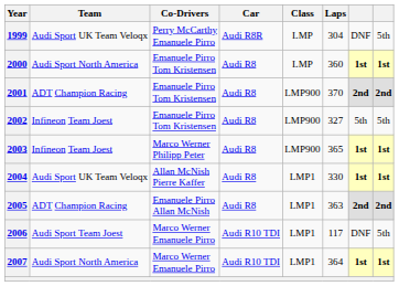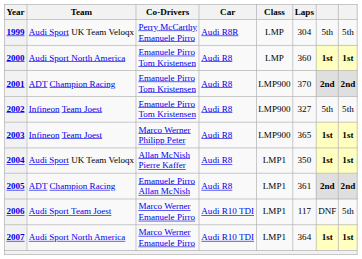1999 | column 7: DNF -> 5th
2004 | Laps: 330 -> 350
2005 | Laps: 363 -> 361
